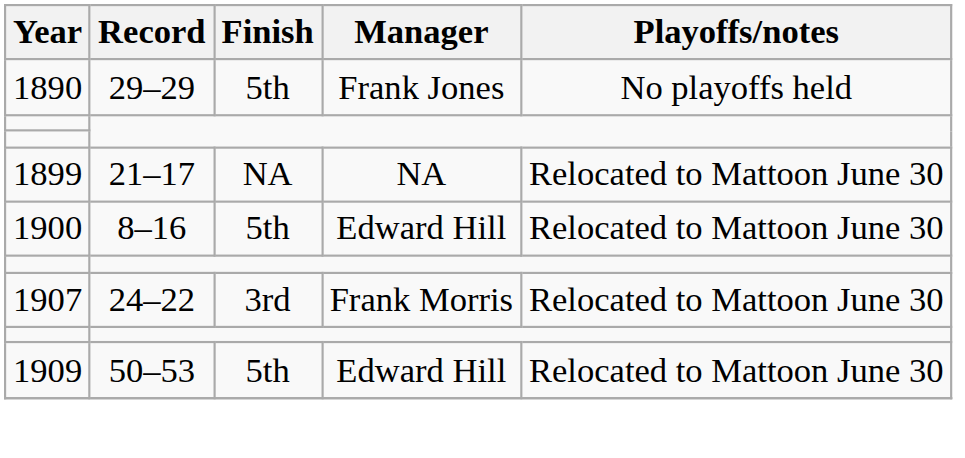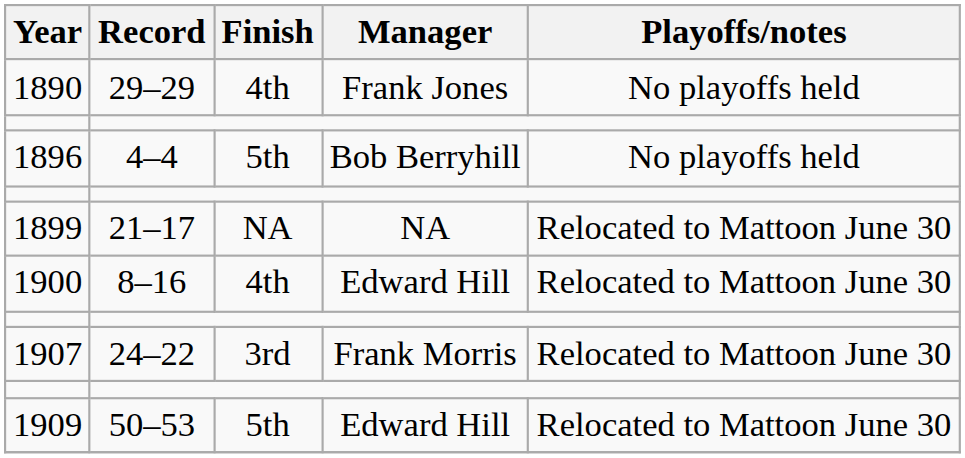1890 | Finish: 5th -> 4th
+ row: 1896 | 4–4 | 5th | Bob Berryhill | No playoffs held
1900 | Finish: 5th -> 4th
